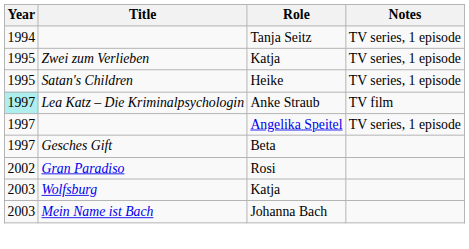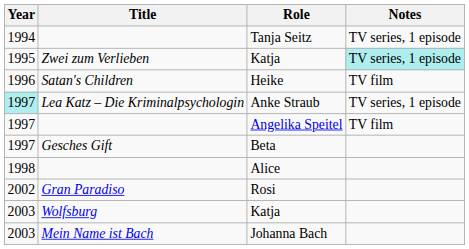Zwei zum Verlieben / Katja | Notes: no background -> paleturquoise background
Heike | Year: 1995 -> 1996
Heike | Notes: TV series, 1 episode -> TV film
Anke Straub | Notes: TV film -> TV series, 1 episode
Angelika Speitel | Notes: TV series, 1 episode -> TV film
+ row: 1998 | Alice
